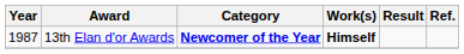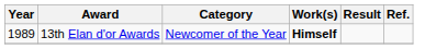13th Elan d'or Awards | Year: 1987 -> 1989
13th Elan d'or Awards | Category: bold -> normal
